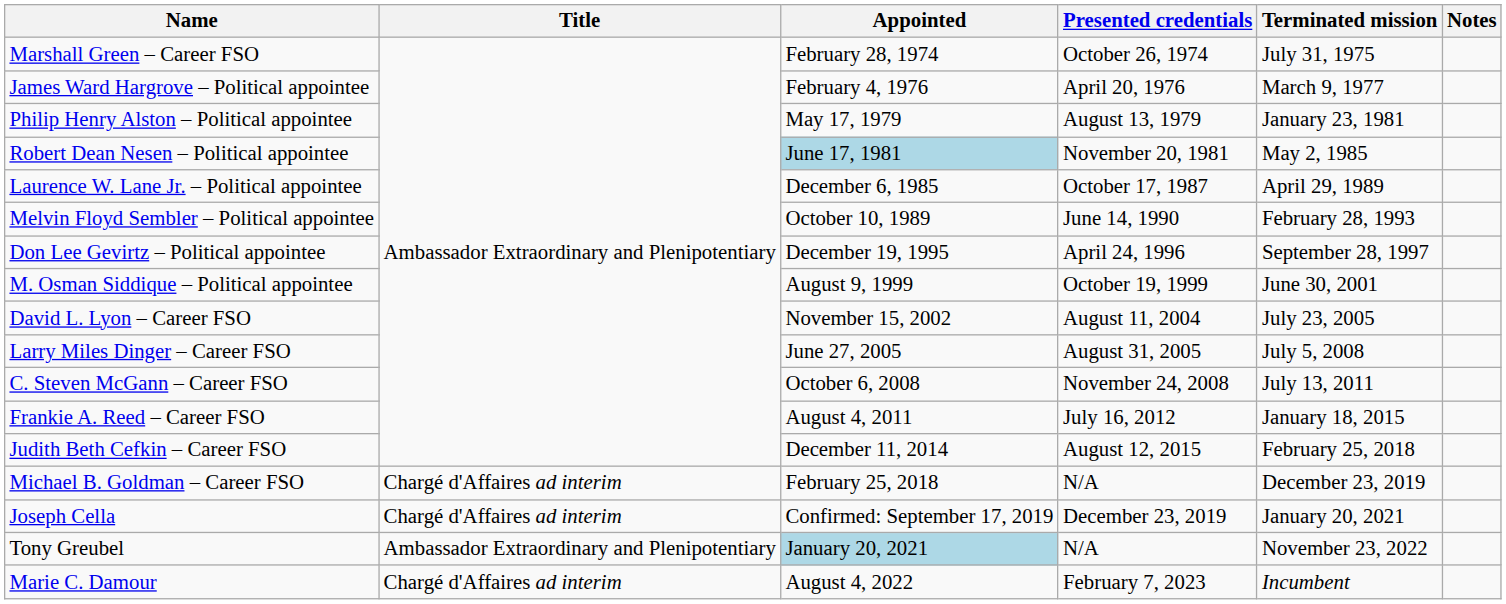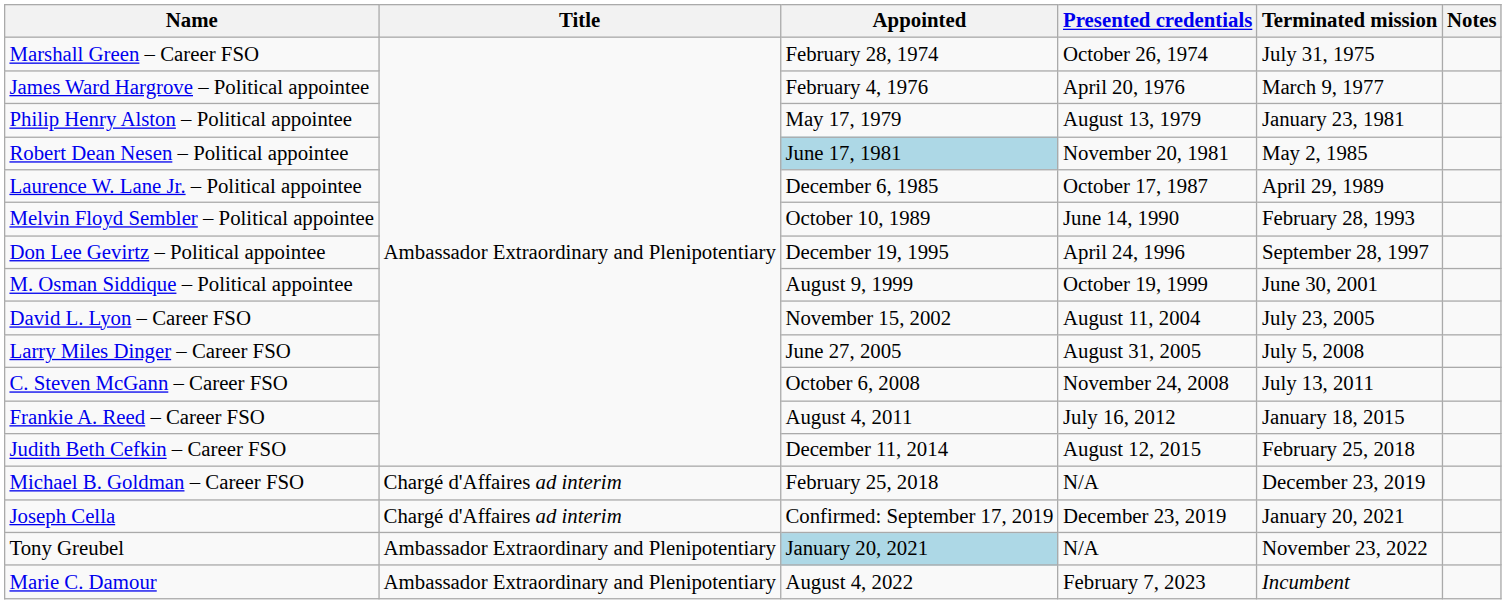Marie C. Damour | Title: Chargé d'Affaires ad interim -> Ambassador Extraordinary and Plenipotentiary
